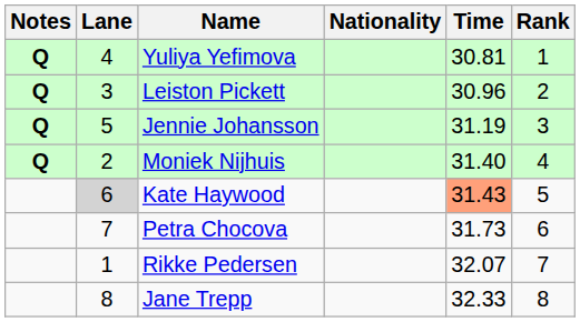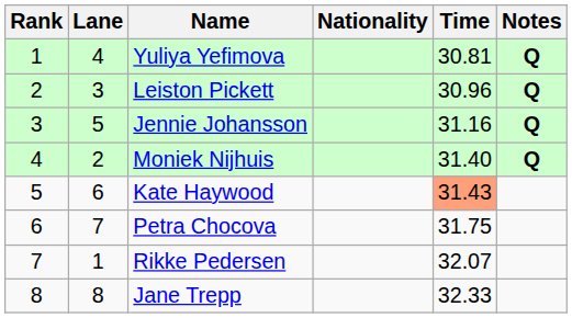columns swapped: Rank <-> Notes
Jennie Johansson | Time: 31.19 -> 31.16
Kate Haywood | Lane: lightgrey background -> no background
Petra Chocova | Time: 31.73 -> 31.75
